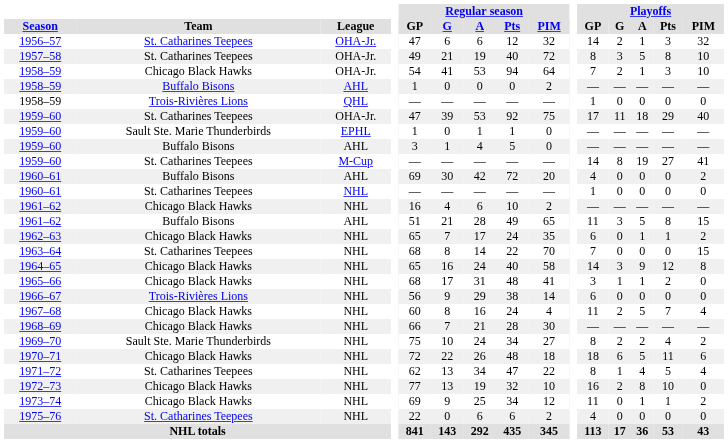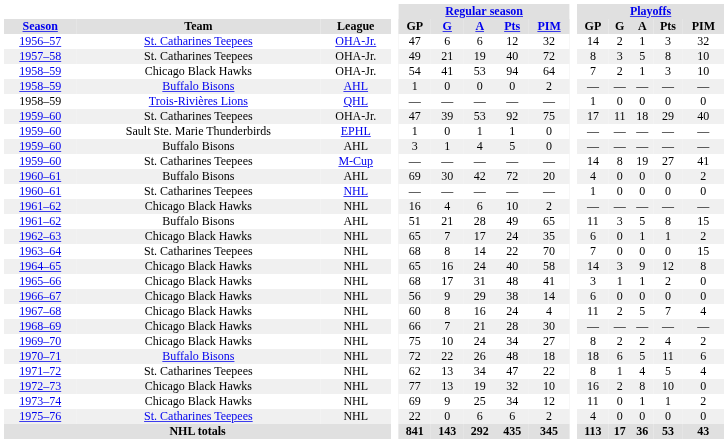1966–67 | Team: Trois-Rivières Lions -> Chicago Black Hawks
1969–70 | Team: Sault Ste. Marie Thunderbirds -> Chicago Black Hawks
1970–71 | Team: Chicago Black Hawks -> Buffalo Bisons
